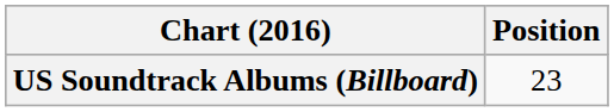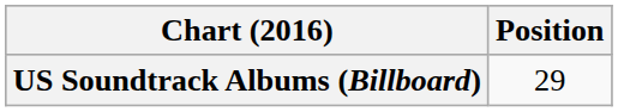US Soundtrack Albums (Billboard) | Position: 23 -> 29
